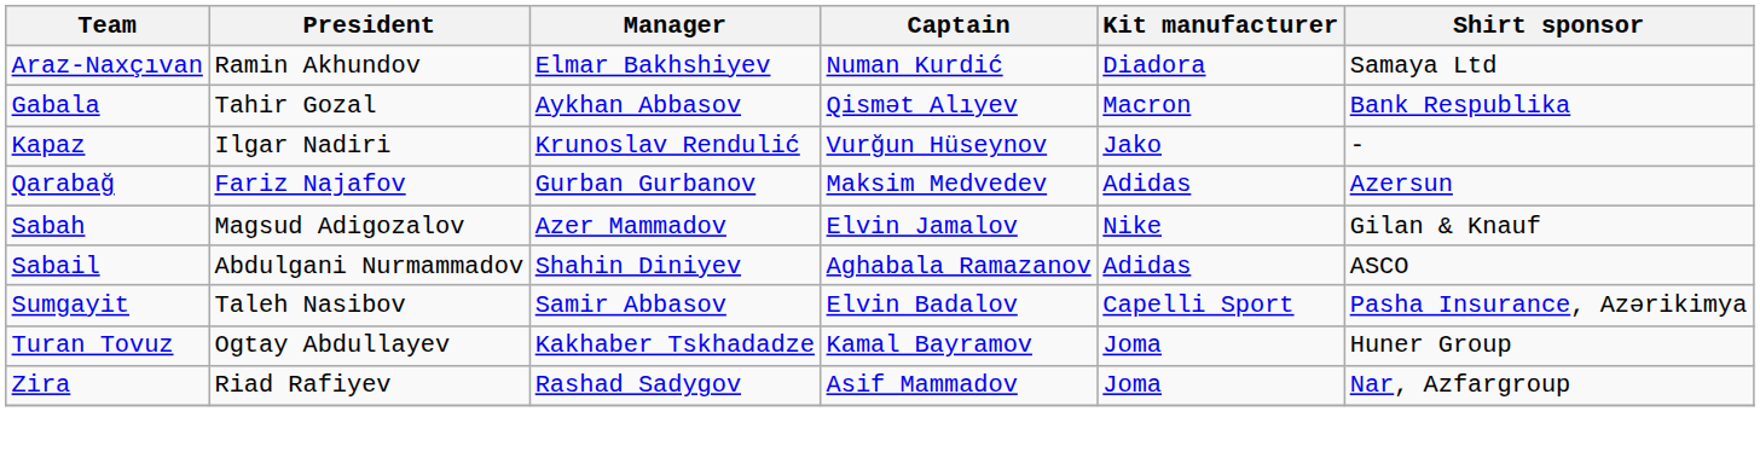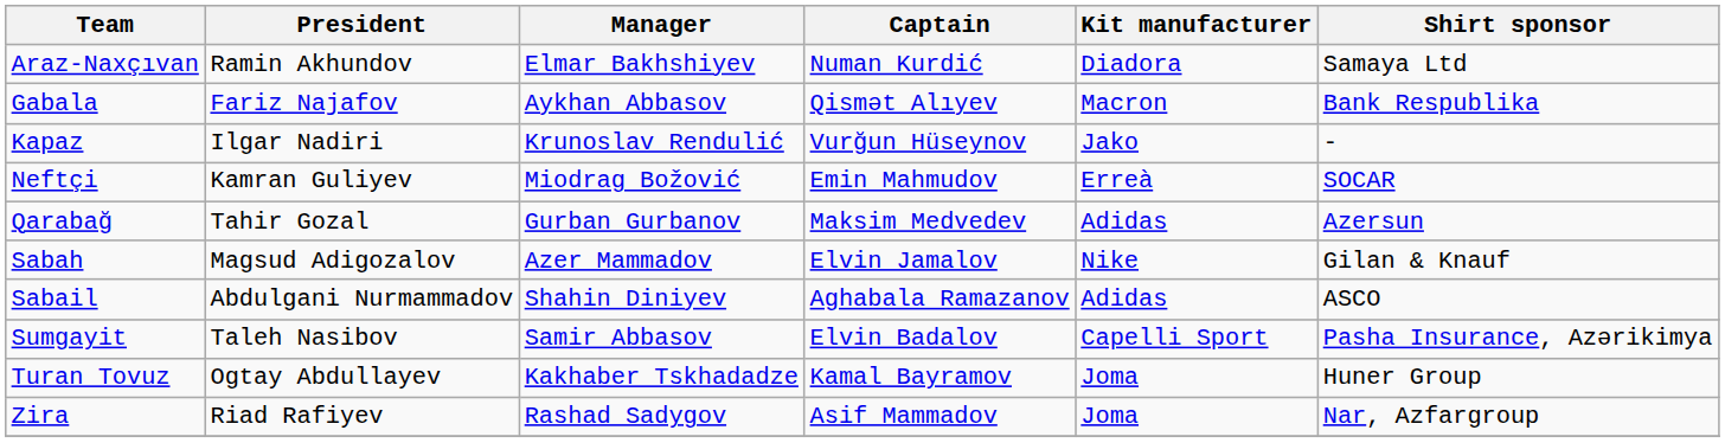Gabala | President: Tahir Gozal -> Fariz Najafov
+ row: Neftçi | Kamran Guliyev | Miodrag Božović | Emin Mahmudov | Erreà | SOCAR
Qarabağ | President: Fariz Najafov -> Tahir Gozal
